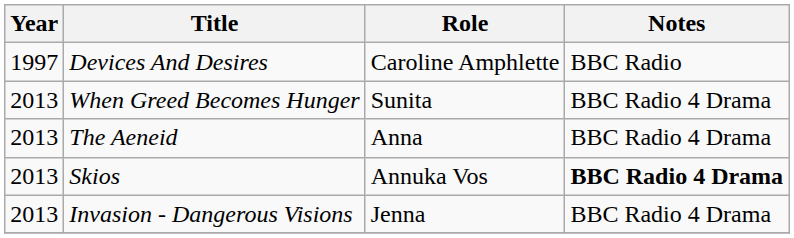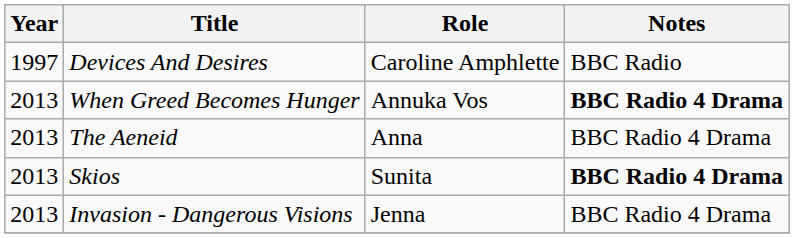When Greed Becomes Hunger | Role: Sunita -> Annuka Vos
When Greed Becomes Hunger | Notes: normal -> bold
Skios | Role: Annuka Vos -> Sunita
